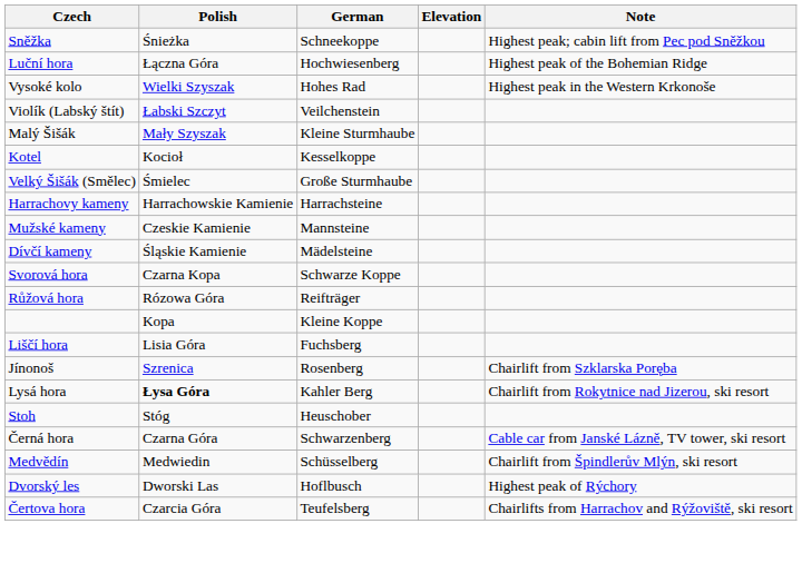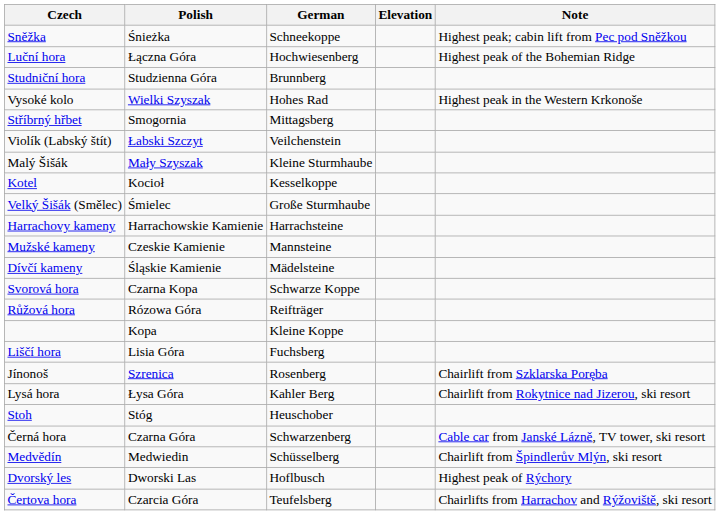+ row: Studniční hora | Studzienna Góra | Brunnberg
+ row: Stříbrný hřbet | Smogornia | Mittagsberg
Lysá hora | Polish: bold -> normal
